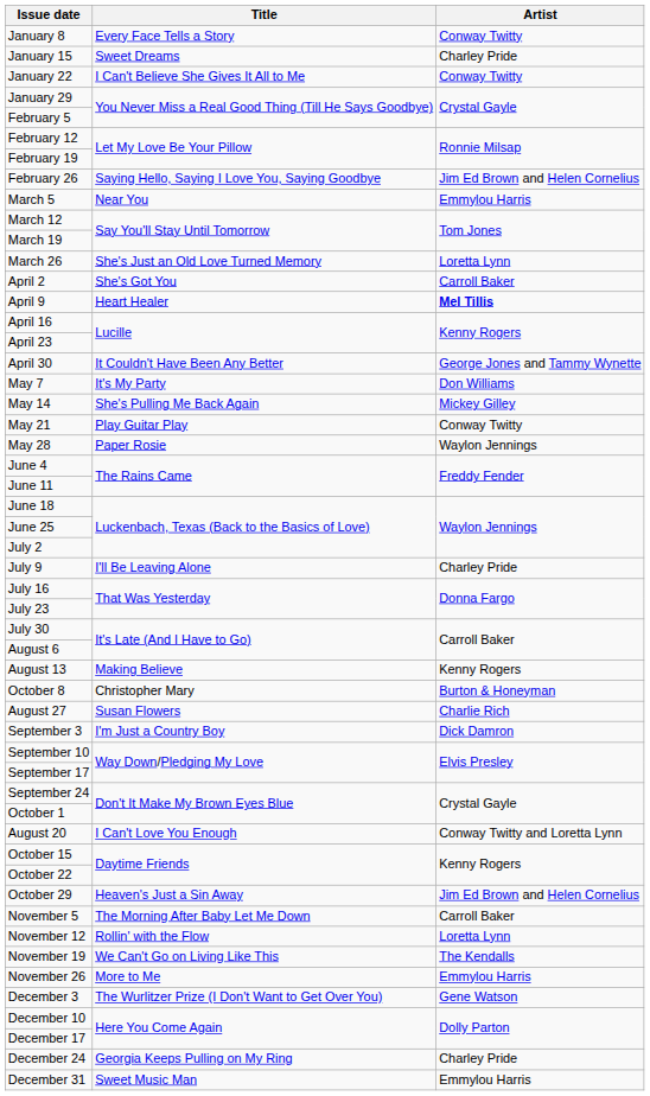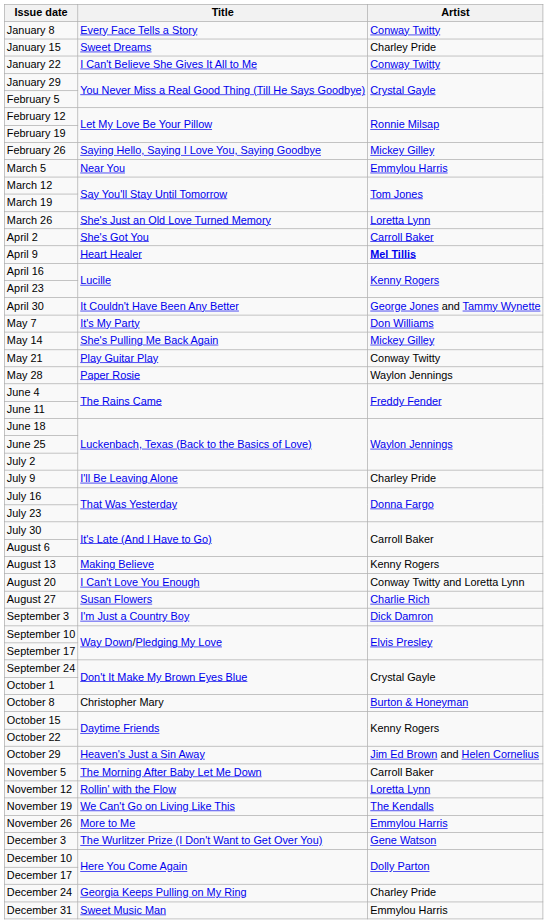February 26 | Artist: Jim Ed Brown and Helen Cornelius -> Mickey Gilley
rows swapped: August 20 <-> October 8
